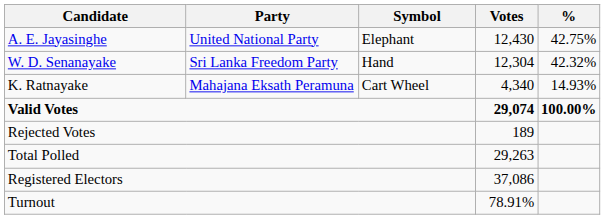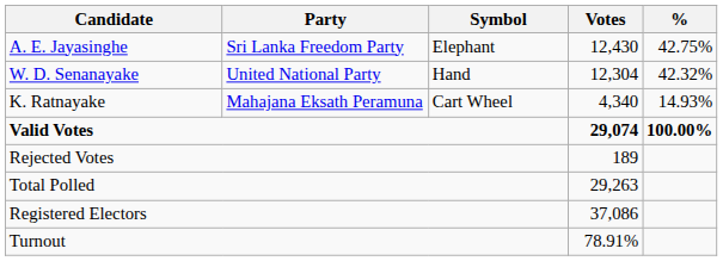A. E. Jayasinghe | Party: United National Party -> Sri Lanka Freedom Party
W. D. Senanayake | Party: Sri Lanka Freedom Party -> United National Party
